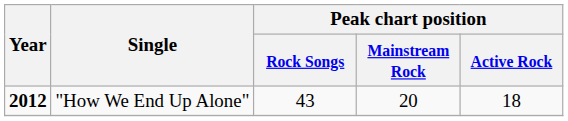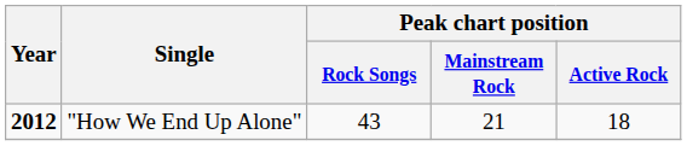"How We End Up Alone" | Peak chart position / Mainstream Rock: 20 -> 21
